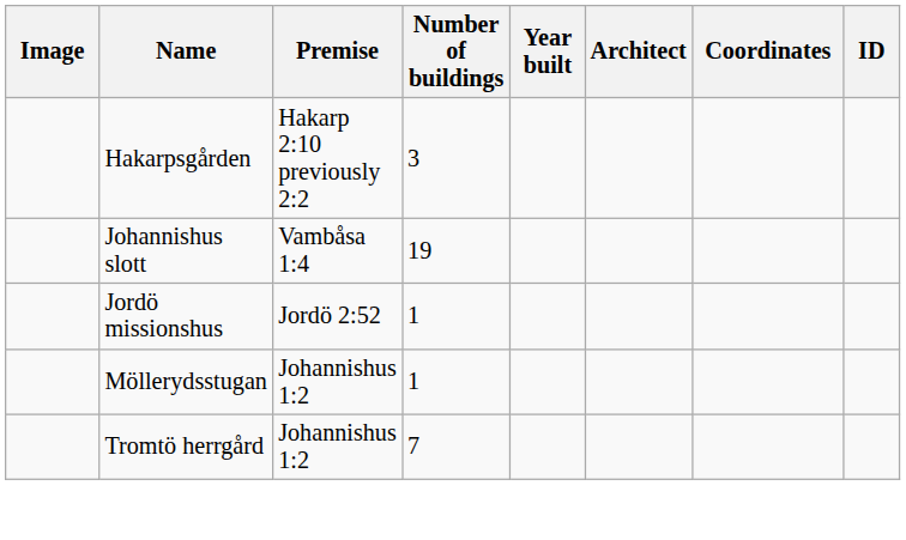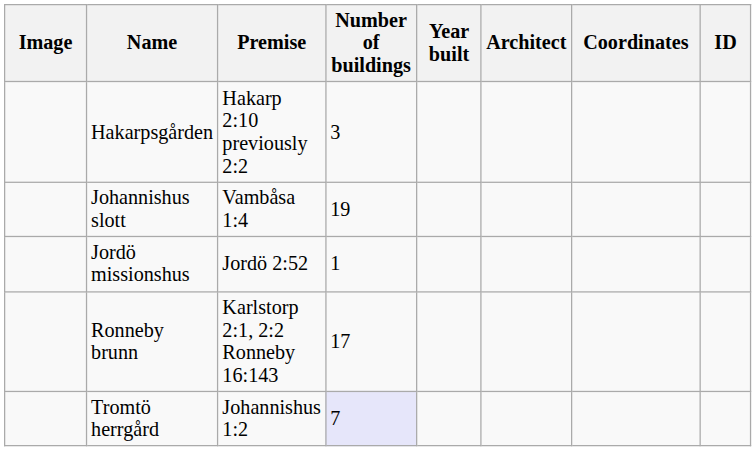- row: Möllerydsstugan | Johannishus 1:2 | 1
+ row: Ronneby brunn | Karlstorp 2:1, 2:2 Ronneby 16:143 | 17
Tromtö herrgård | Number of buildings: no background -> lavender background
